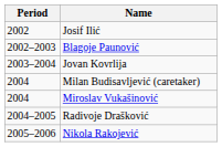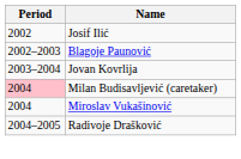Milan Budisavljević (caretaker) | Period: no background -> pink background
- row: 2005–2006 | Nikola Rakojević
